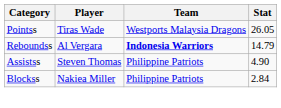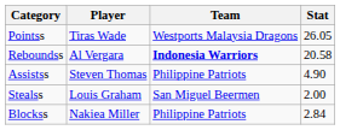Reboundss | Stat: 14.79 -> 20.58
+ row: Stealss | Louis Graham | San Miguel Beermen | 2.00
